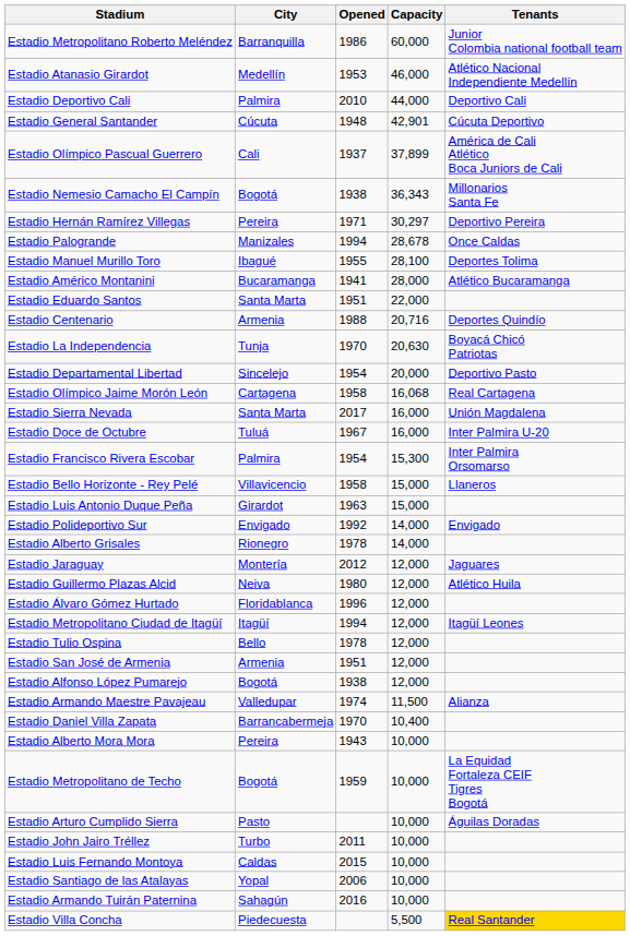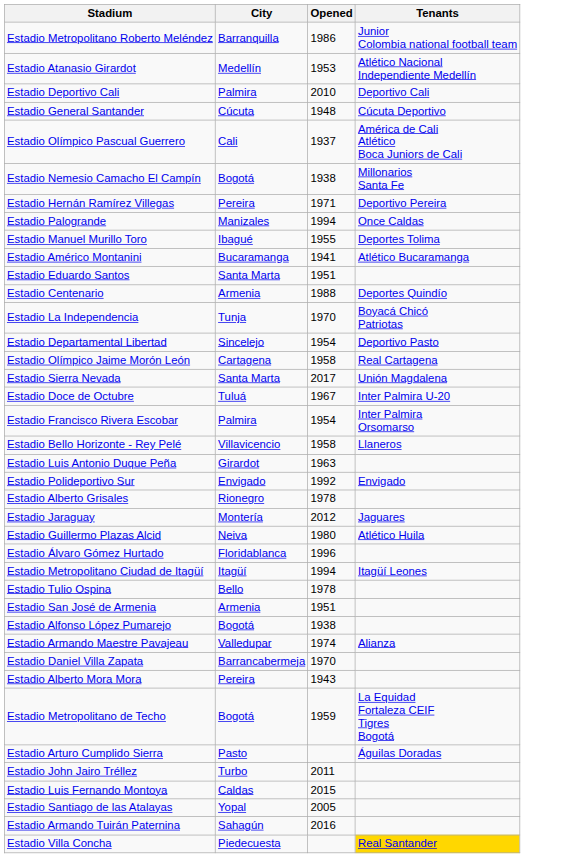- column: Capacity | 60,000 | 46,000 | 44,000 | 42,901 | 37,899 | 36,343 | 30,297 | 28,678 | 28,100 | 28,000 | 22,000 | 20,716 | 20,630 | 20,000 | 16,068 | 16,000 | 16,000 | 15,300 | 15,000 | 15,000 | 14,000 | 14,000 | 12,000 | 12,000 | 12,000 | 12,000 | 12,000 | 12,000 | 12,000 | 11,500 | 10,400 | 10,000 | 10,000 | 10,000 | 10,000 | 10,000 | 10,000 | 10,000 | 5,500
Estadio Santiago de las Atalayas | Opened: 2006 -> 2005
